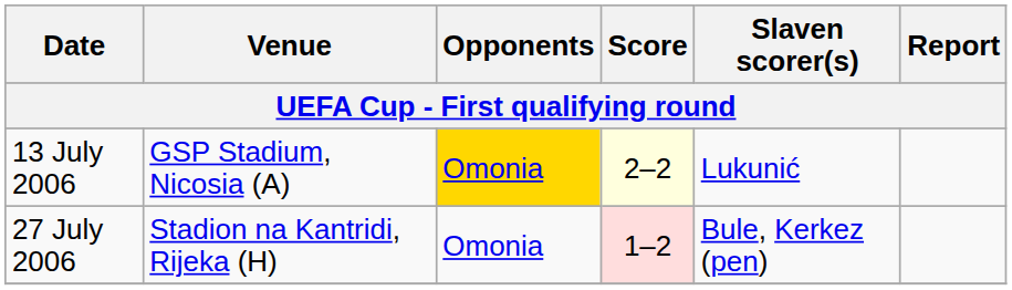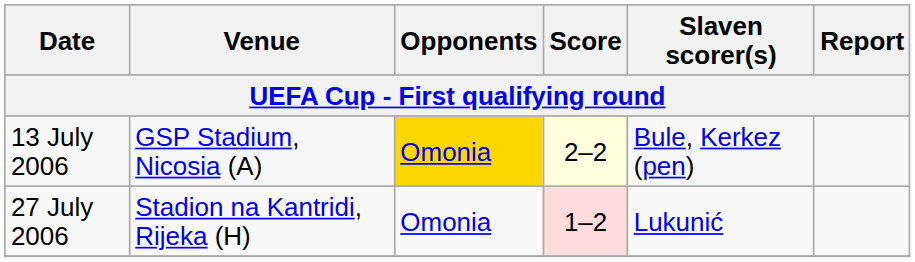13 July 2006 | Slaven scorer(s): Lukunić -> Bule, Kerkez (pen)
27 July 2006 | Slaven scorer(s): Bule, Kerkez (pen) -> Lukunić
